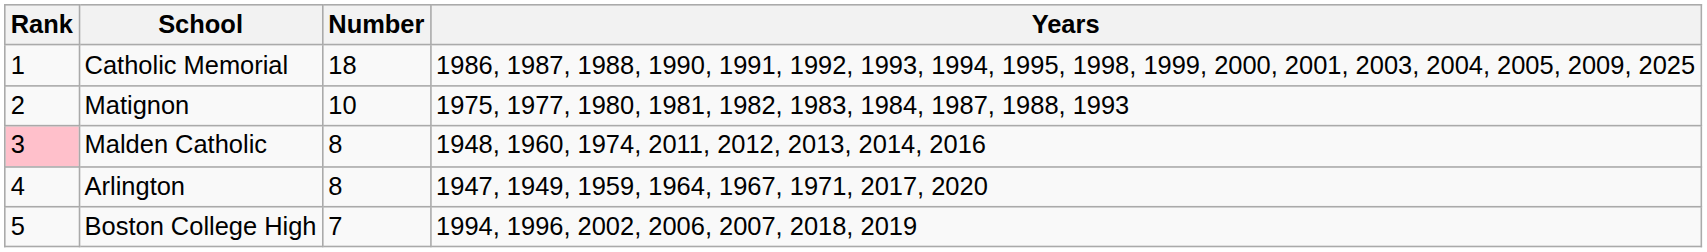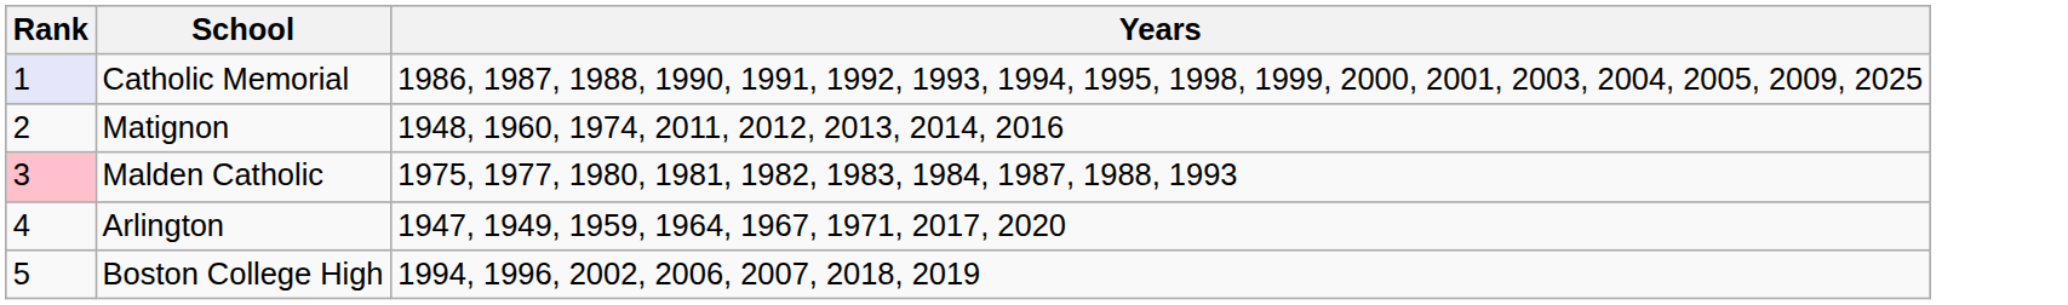- column: Number | 18 | 10 | 8 | 8 | 7
Catholic Memorial | Rank: no background -> lavender background
Matignon | Years: 1975, 1977, 1980, 1981, 1982, 1983, 1984, 1987, 1988, 1993 -> 1948, 1960, 1974, 2011, 2012, 2013, 2014, 2016
Malden Catholic | Years: 1948, 1960, 1974, 2011, 2012, 2013, 2014, 2016 -> 1975, 1977, 1980, 1981, 1982, 1983, 1984, 1987, 1988, 1993
